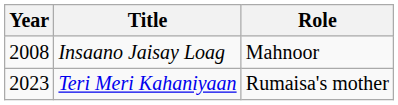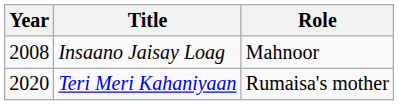Teri Meri Kahaniyaan | Year: 2023 -> 2020
